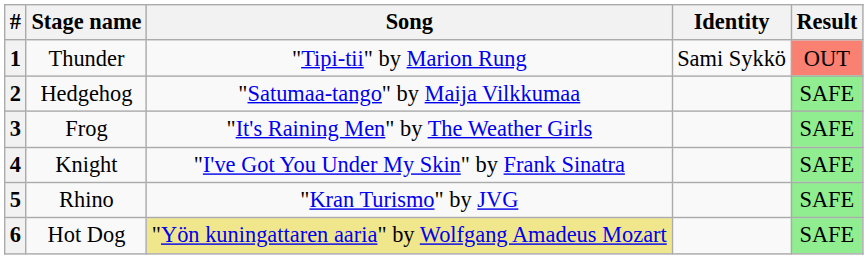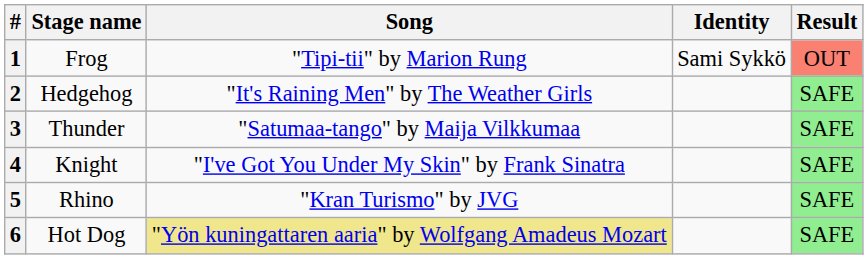1 | Stage name: Thunder -> Frog
2 | Song: "Satumaa-tango" by Maija Vilkkumaa -> "It's Raining Men" by The Weather Girls
3 | Stage name: Frog -> Thunder
3 | Song: "It's Raining Men" by The Weather Girls -> "Satumaa-tango" by Maija Vilkkumaa
